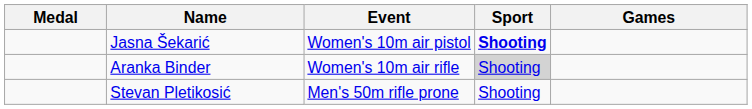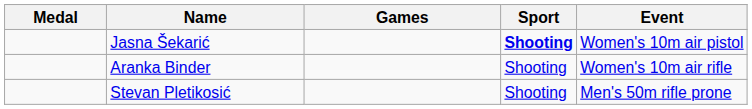columns swapped: Games <-> Event
Aranka Binder | Sport: lightgrey background -> no background
